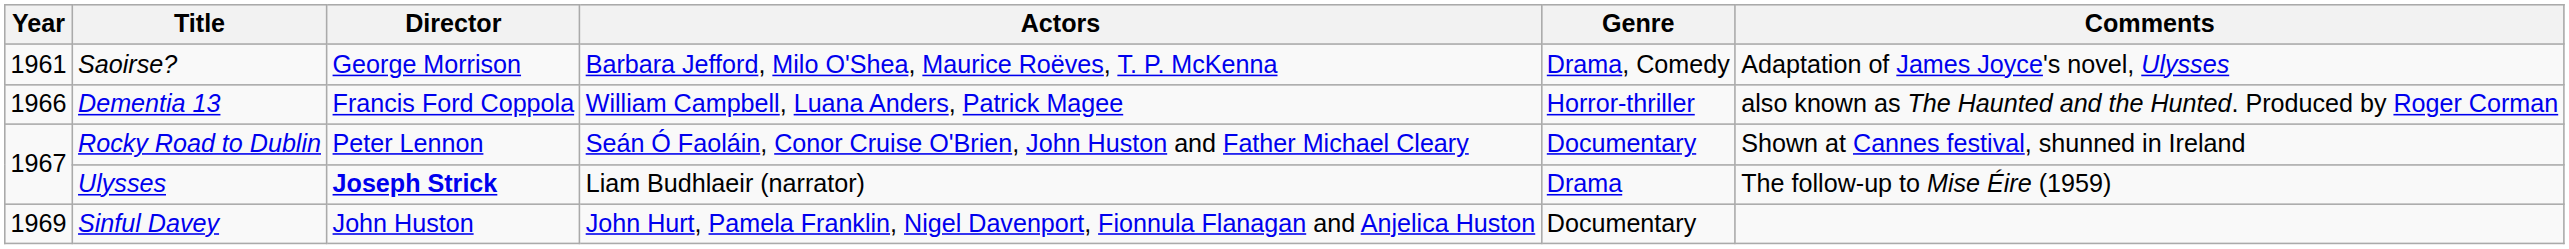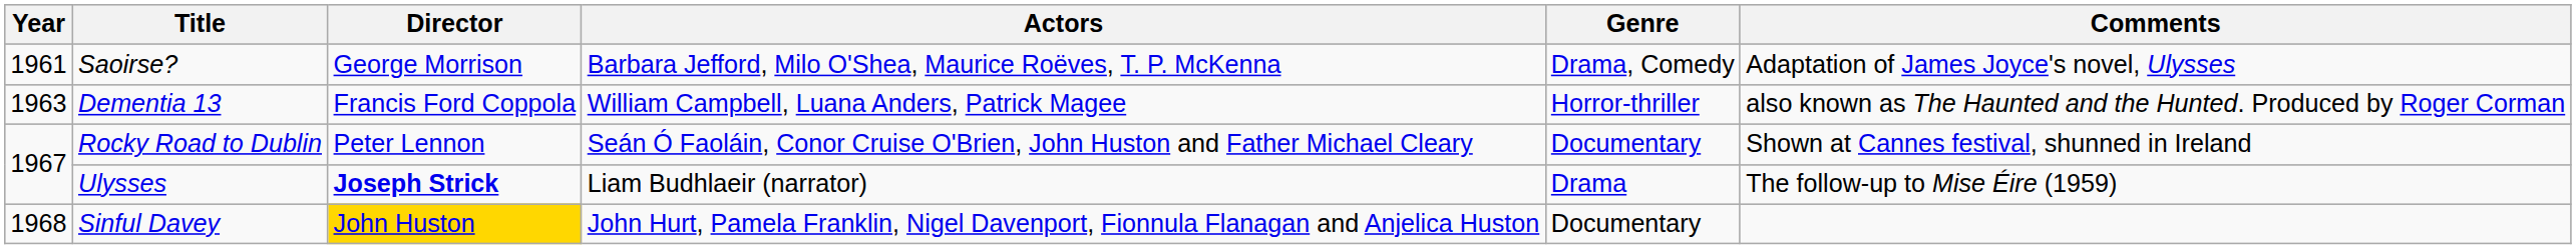Dementia 13 | Year: 1966 -> 1963
Sinful Davey | Year: 1969 -> 1968
Sinful Davey | Director: no background -> gold background
